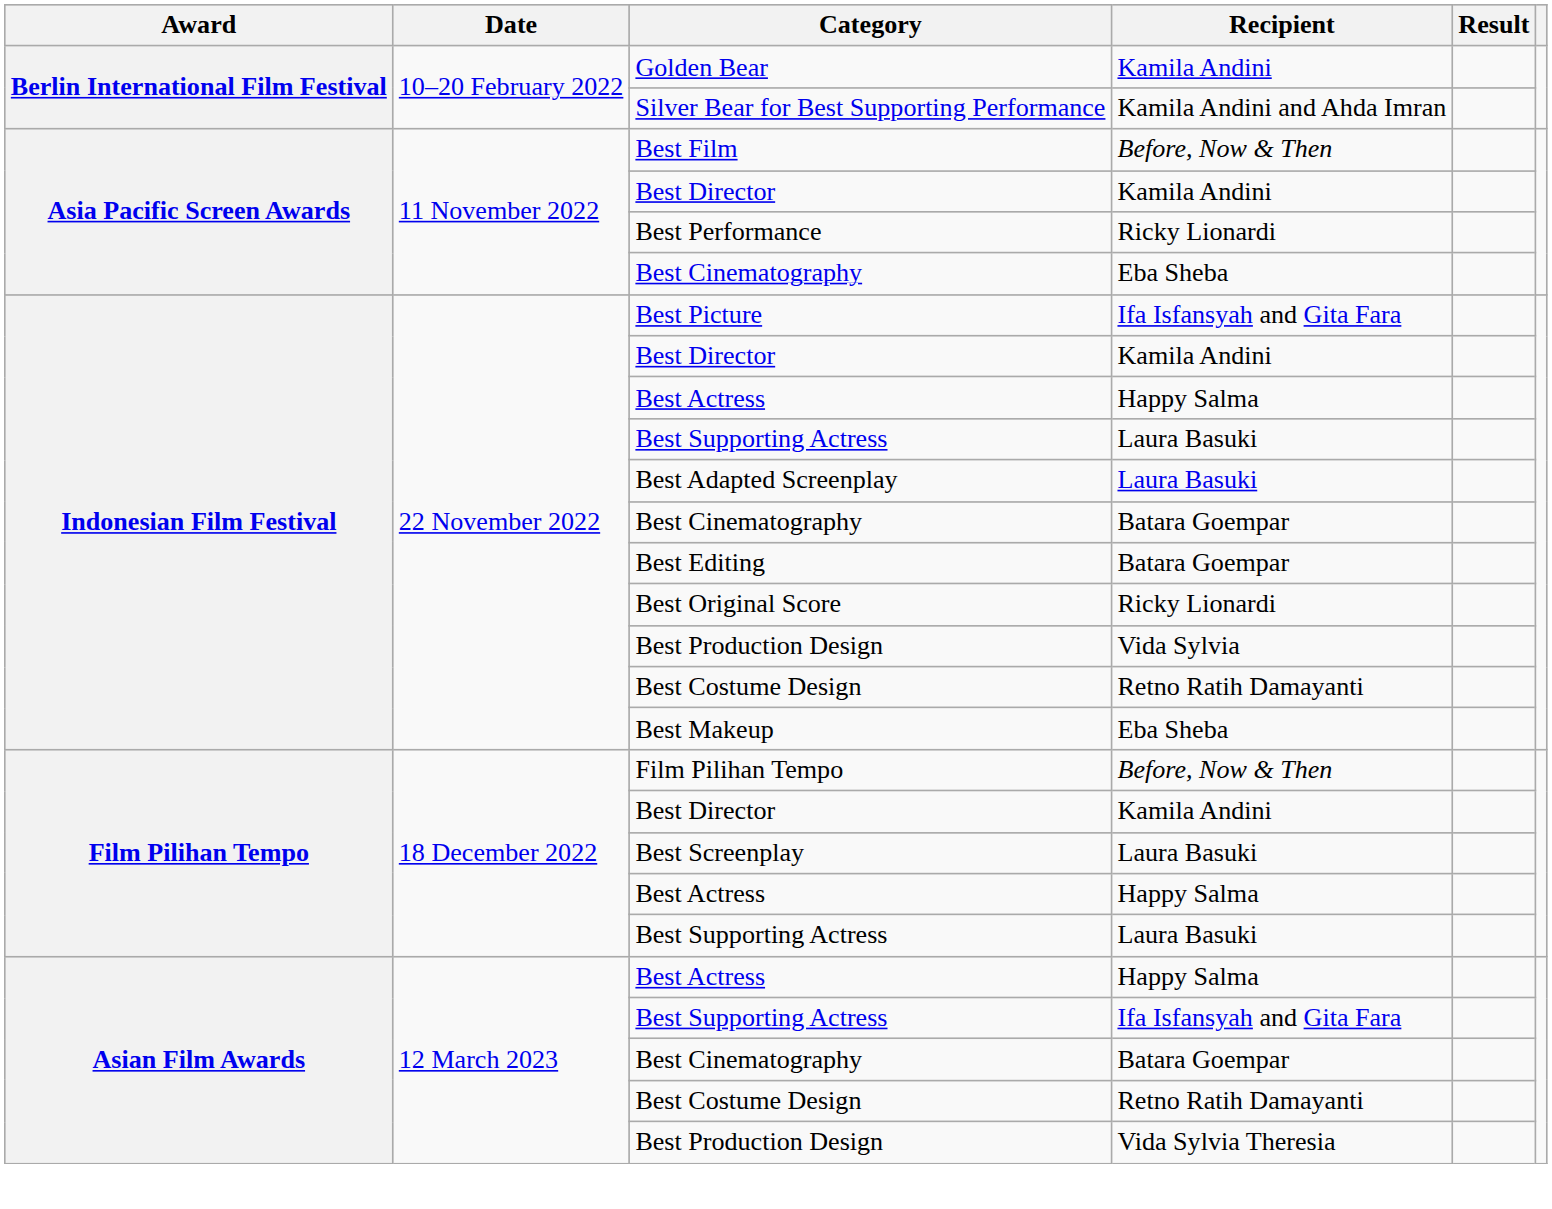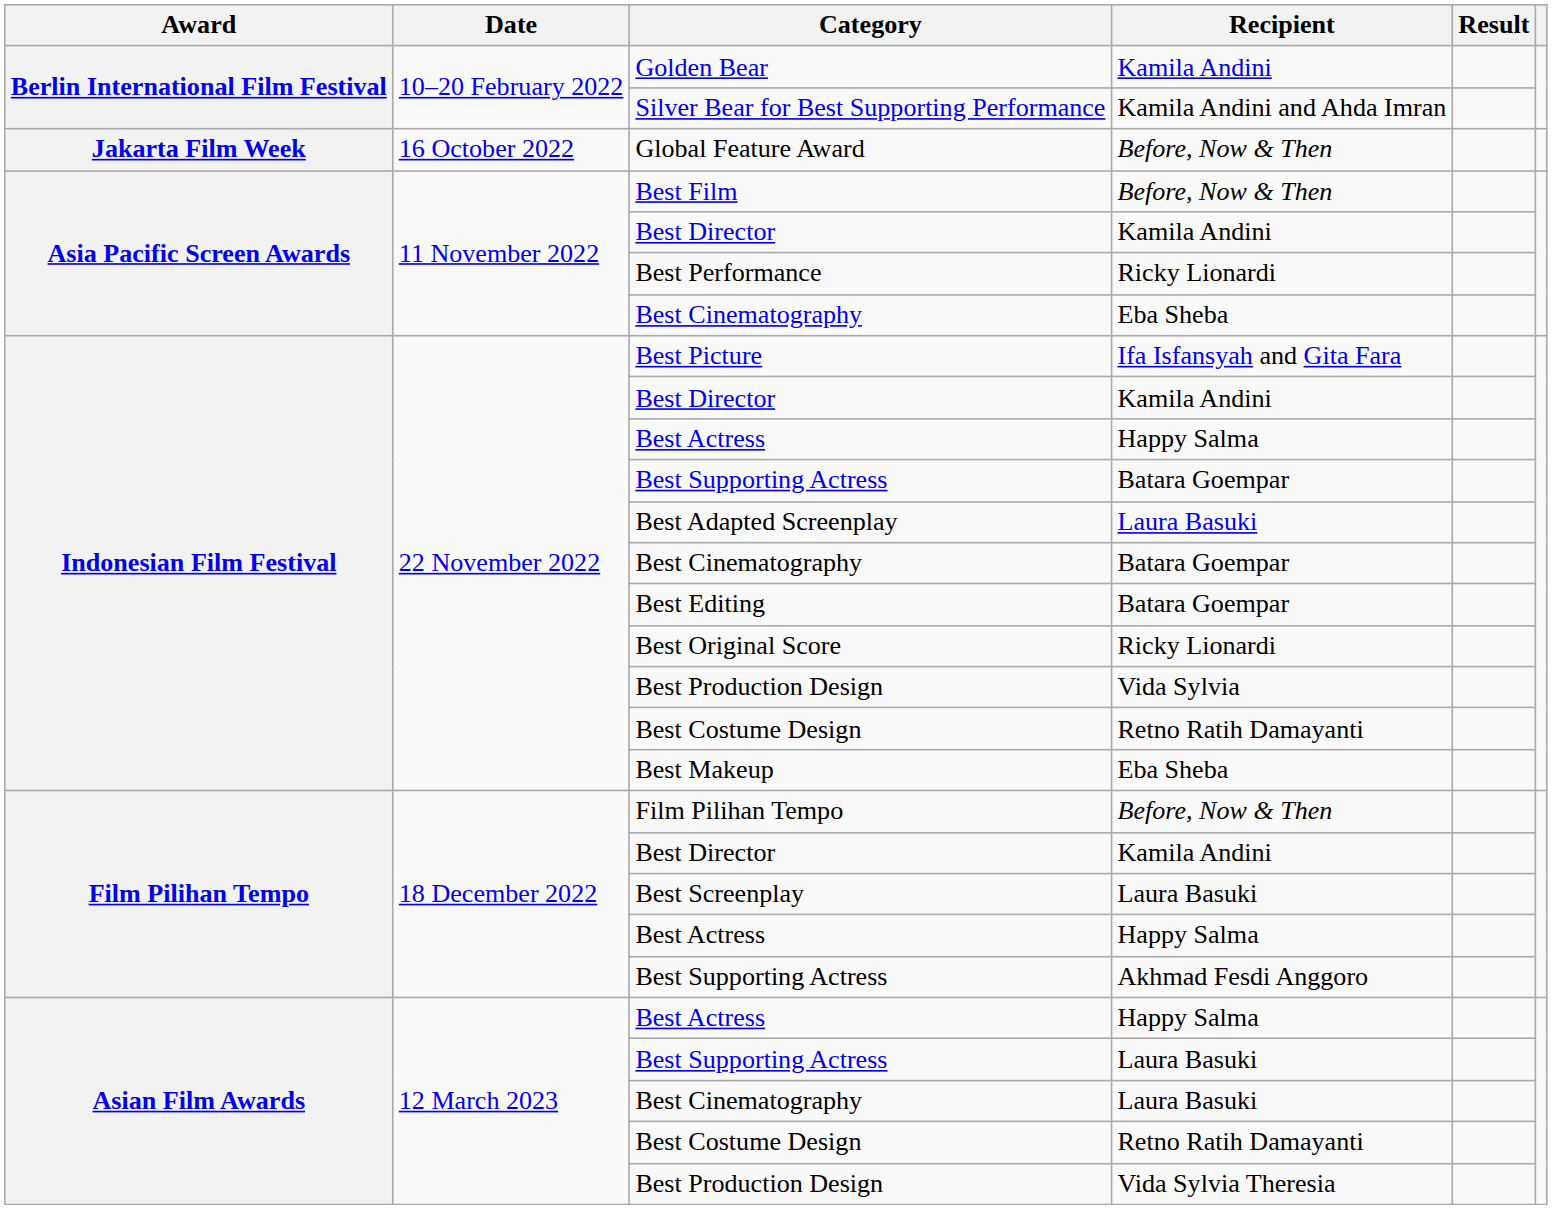+ row: Jakarta Film Week | 16 October 2022 | Global Feature Award | Before, Now & Then
Indonesian Film Festival / Best Supporting Actress | Recipient: Laura Basuki -> Batara Goempar
Film Pilihan Tempo / Best Supporting Actress | Recipient: Laura Basuki -> Akhmad Fesdi Anggoro
Asian Film Awards / Best Supporting Actress | Recipient: Ifa Isfansyah and Gita Fara -> Laura Basuki
Asian Film Awards / Best Cinematography | Recipient: Batara Goempar -> Laura Basuki
